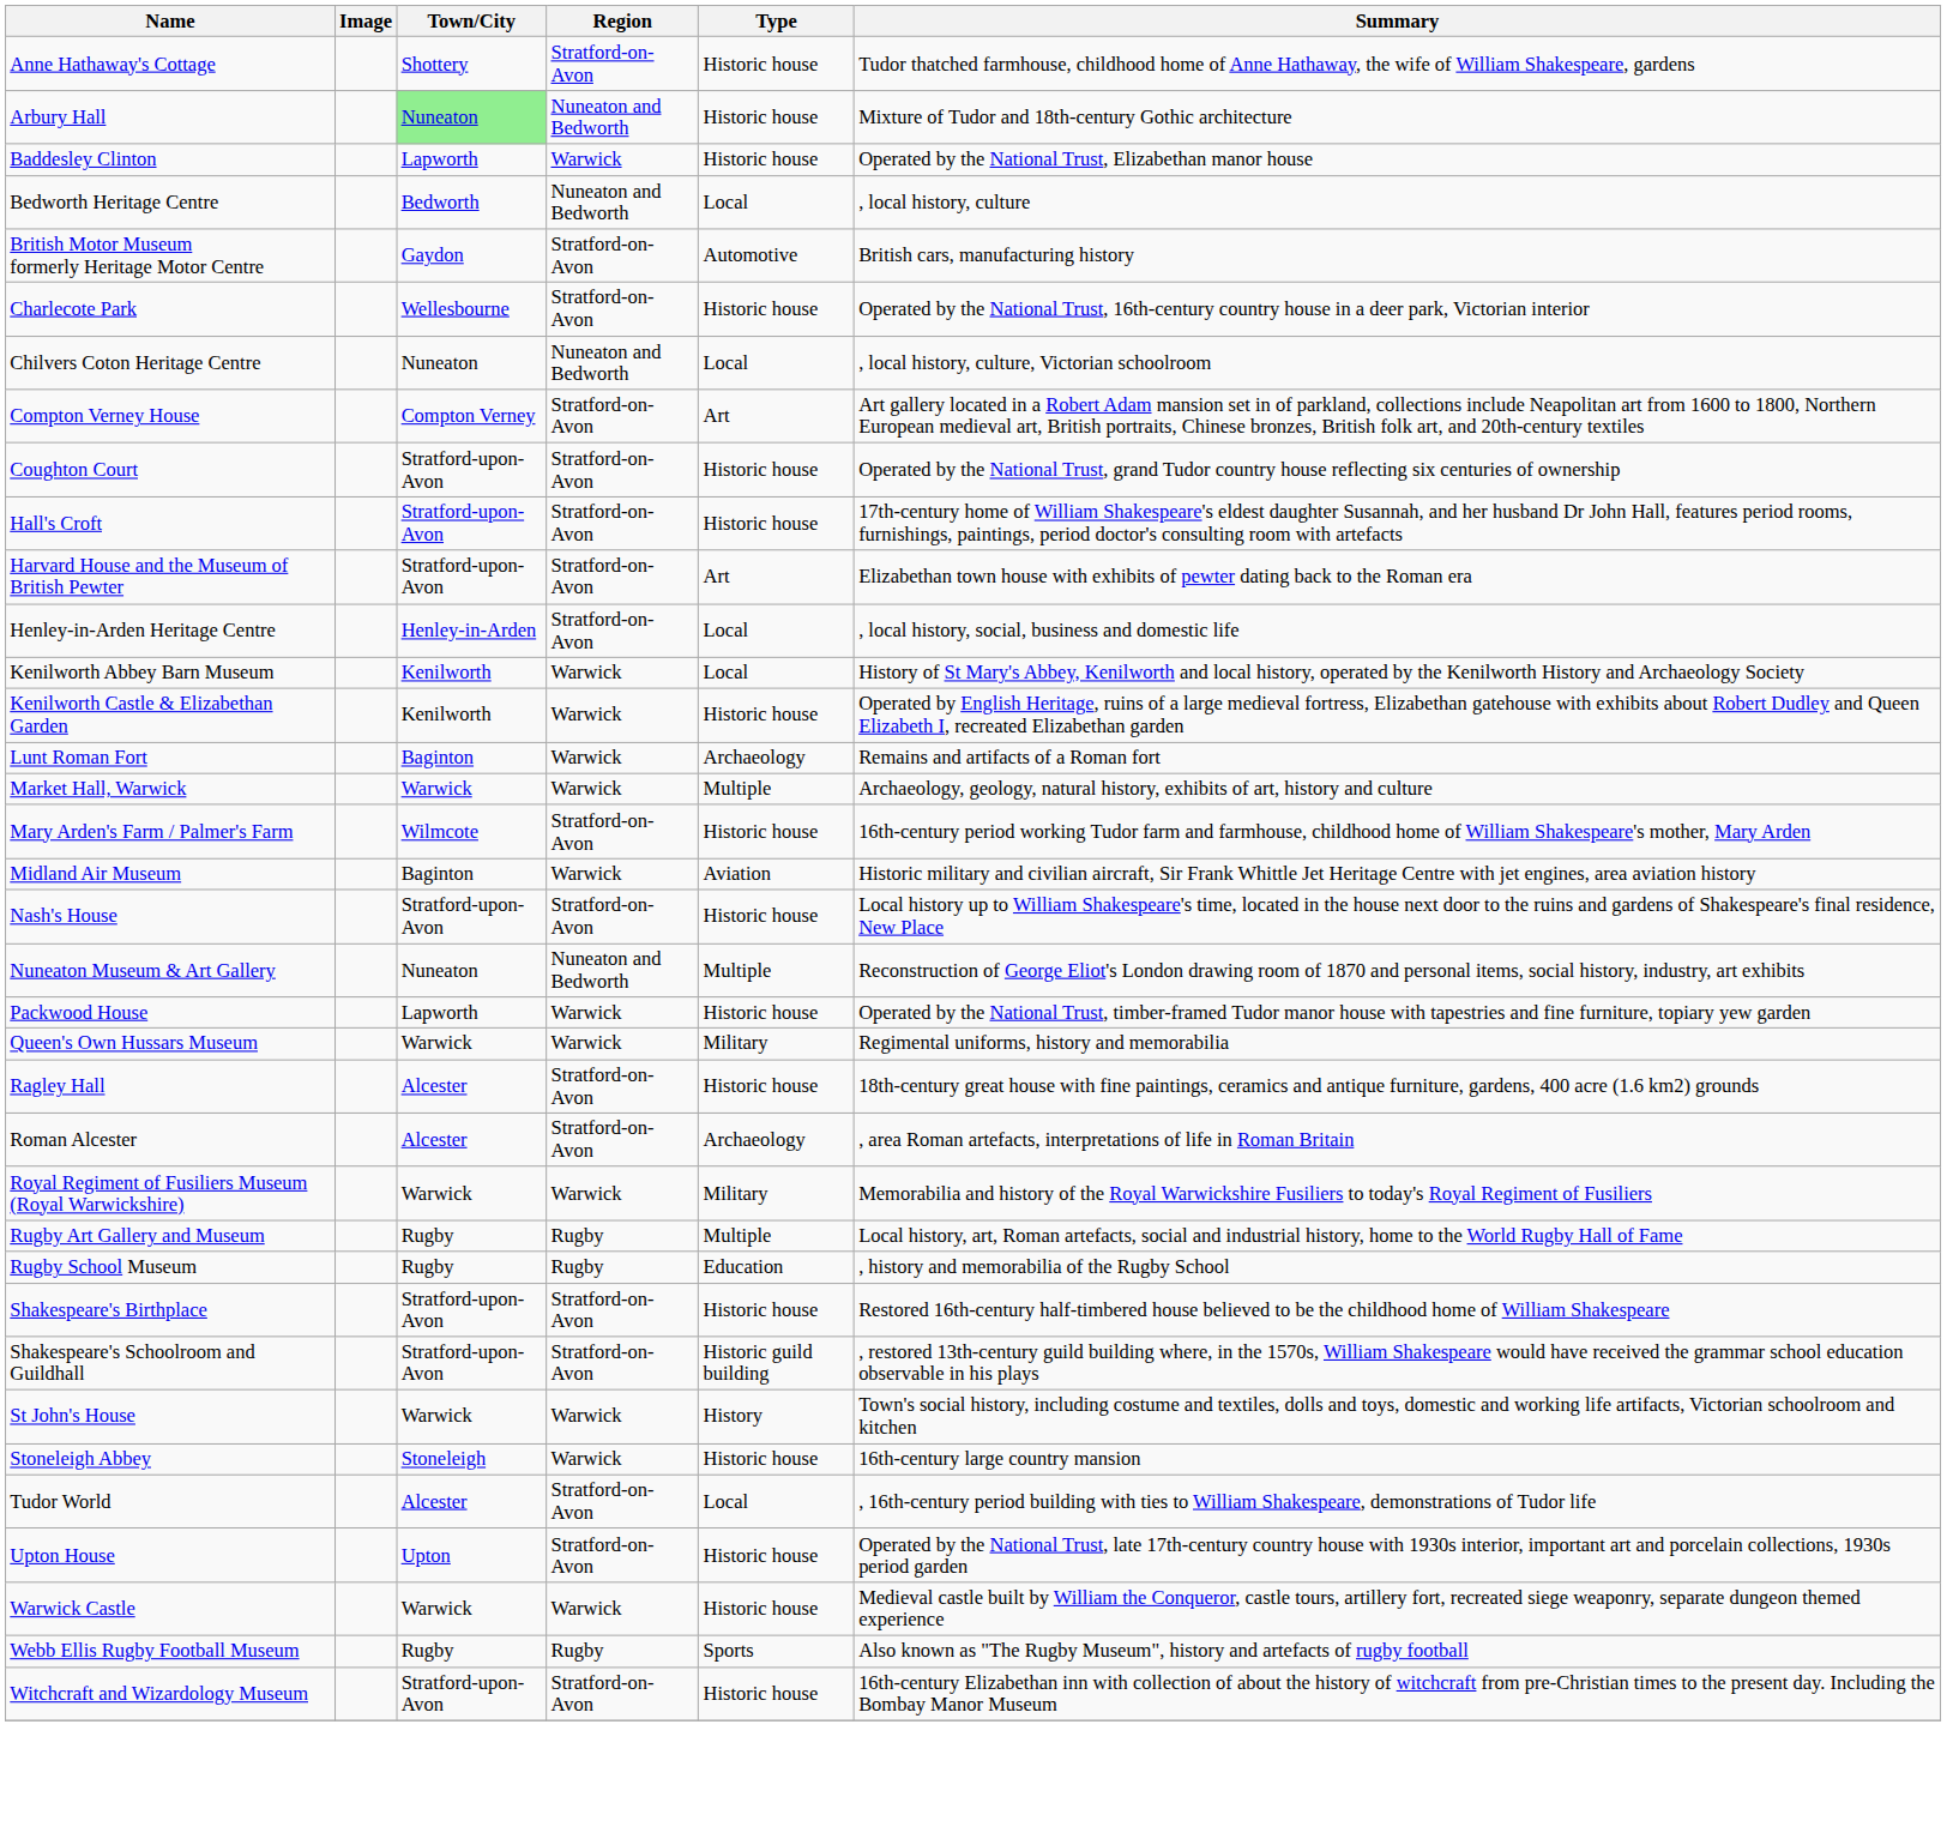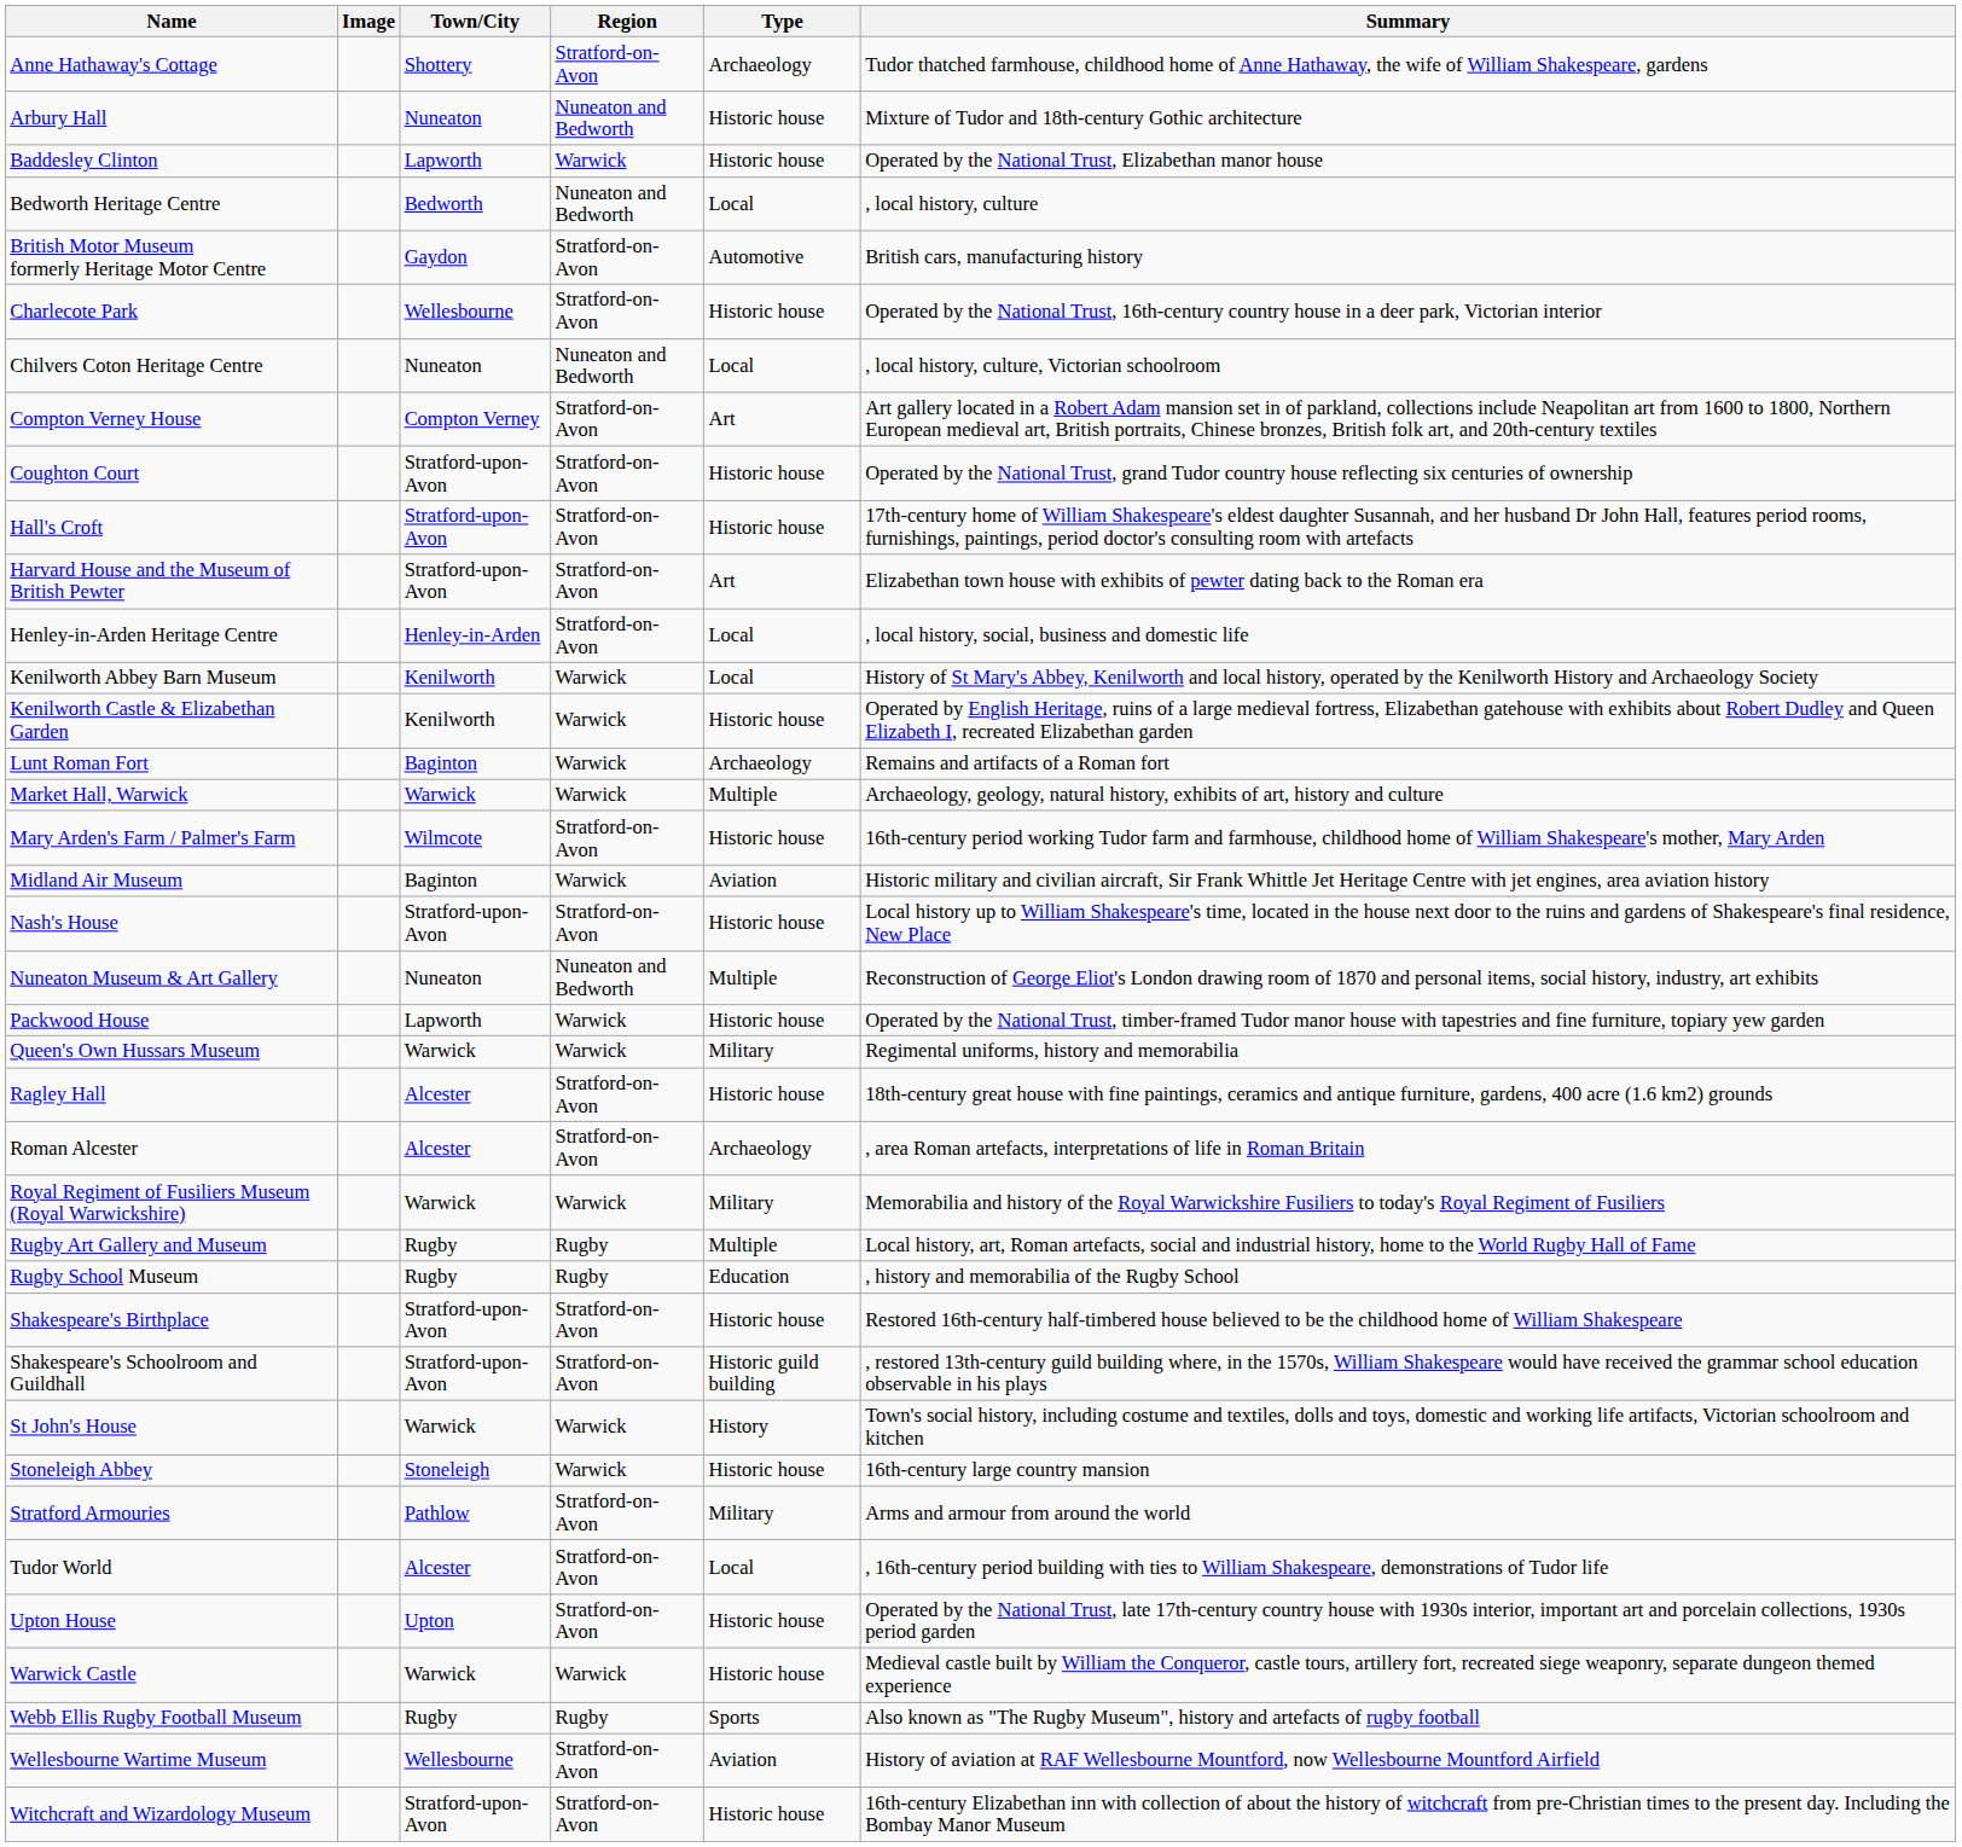Anne Hathaway's Cottage | Type: Historic house -> Archaeology
Arbury Hall | Town/City: lightgreen background -> no background
+ row: Stratford Armouries | Pathlow | Stratford-on-Avon | Military | Arms and armour from around the world
+ row: Wellesbourne Wartime Museum | Wellesbourne | Stratford-on-Avon | Aviation | History of aviation at RAF Wellesbourne Mountford, now Wellesbourne Mountford Airfield
